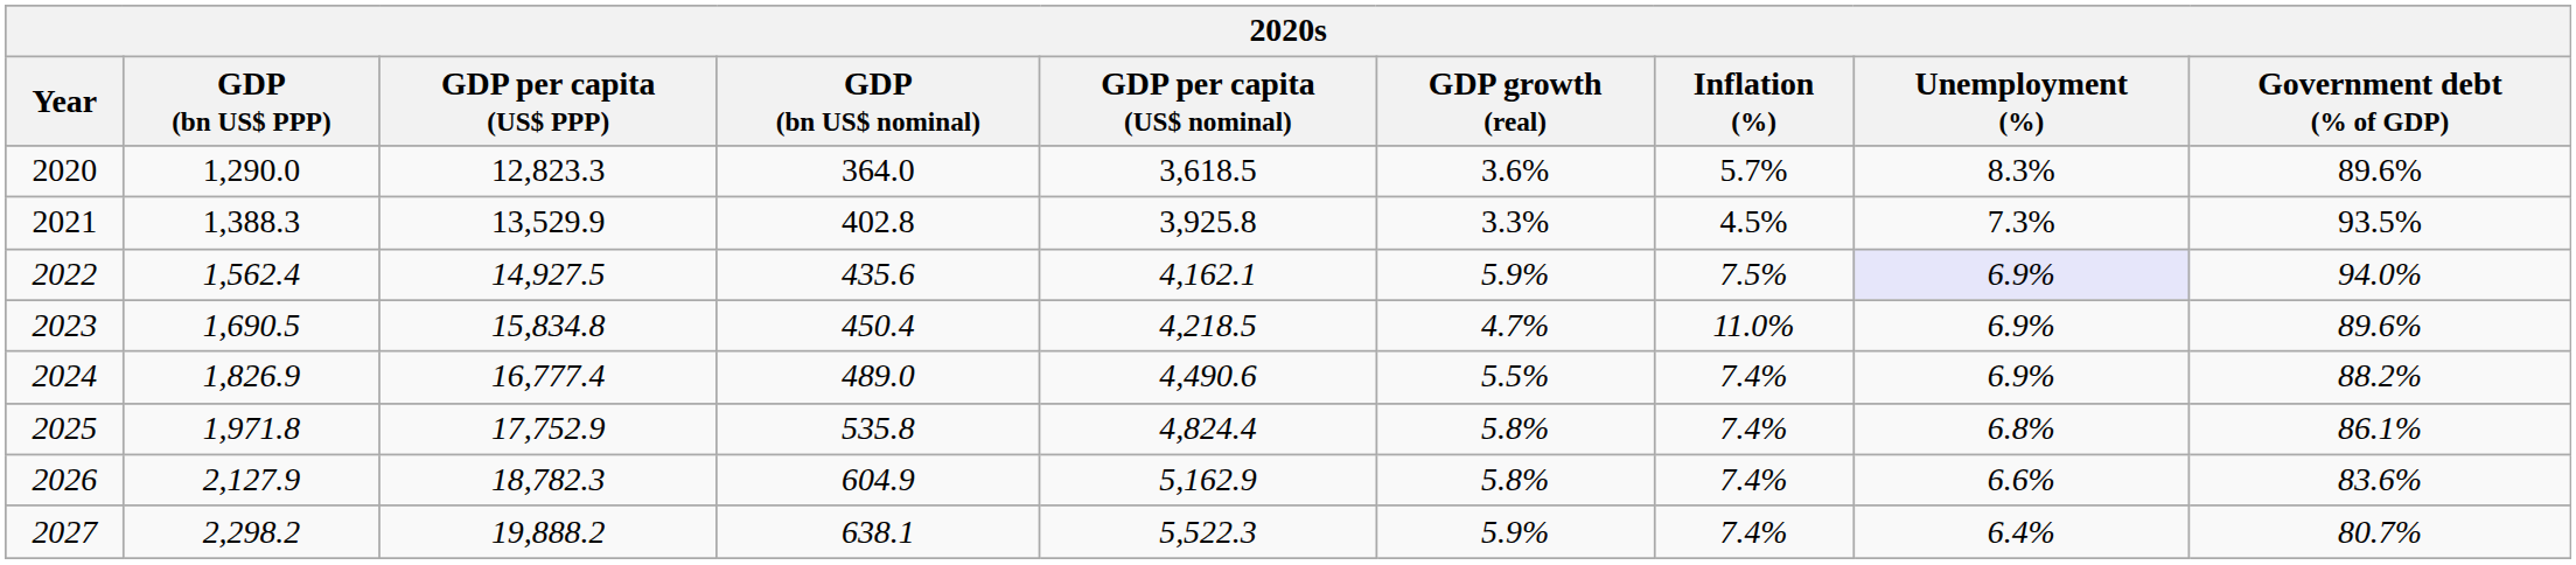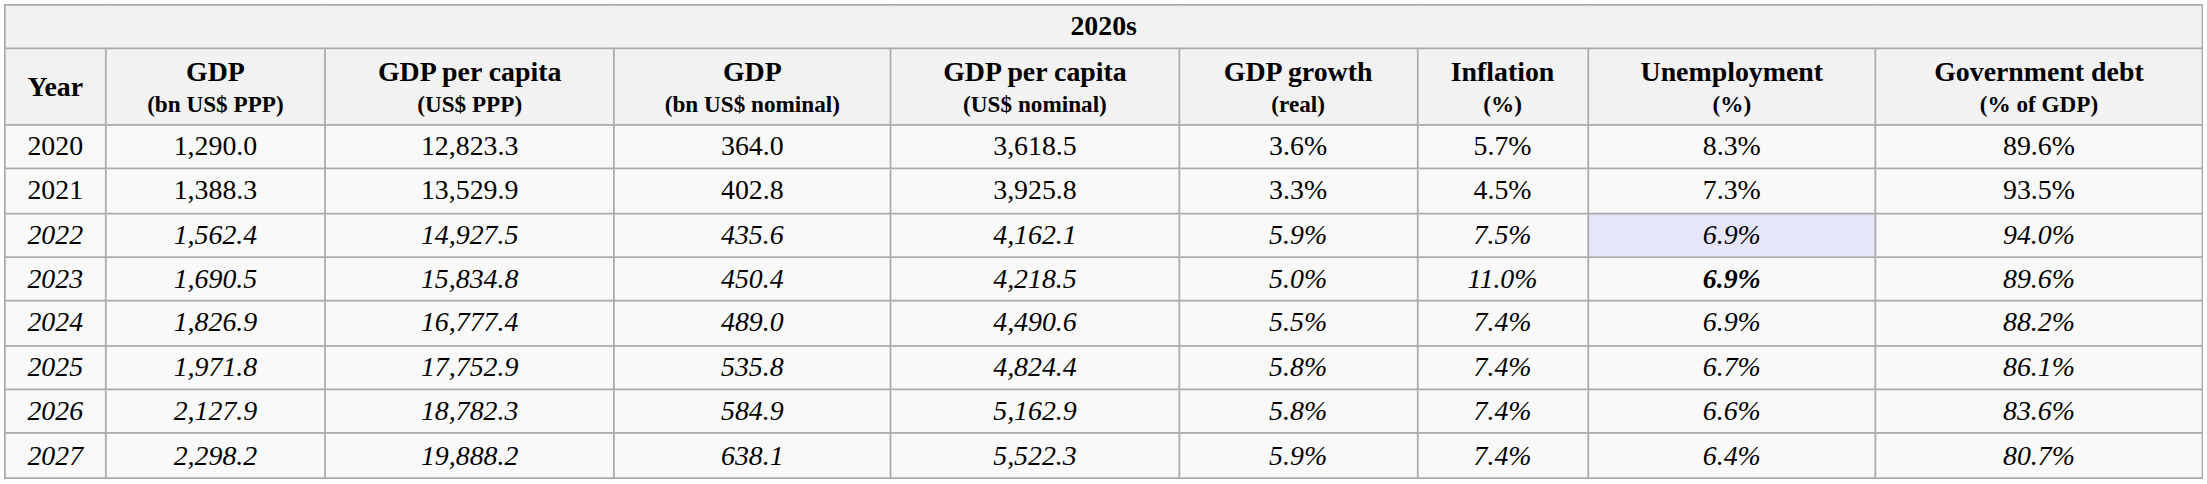2023 | GDP growth (real): 4.7% -> 5.0%
2023 | Unemployment (%): normal -> bold
2025 | Unemployment (%): 6.8% -> 6.7%
2026 | GDP (bn US$ nominal): 604.9 -> 584.9
